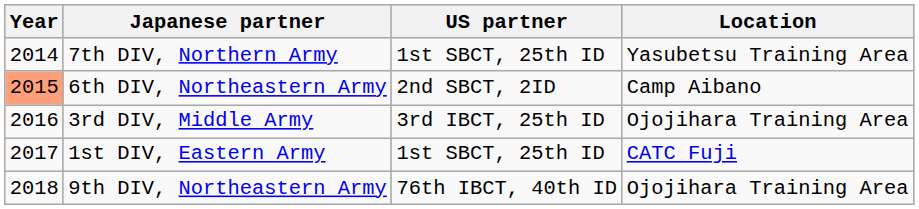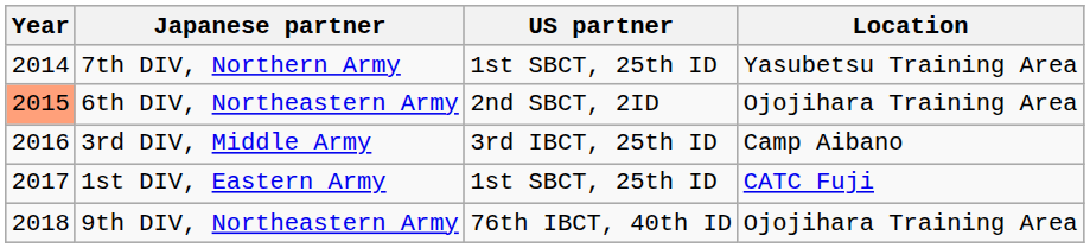6th DIV, Northeastern Army | Location: Camp Aibano -> Ojojihara Training Area
3rd DIV, Middle Army | Location: Ojojihara Training Area -> Camp Aibano
